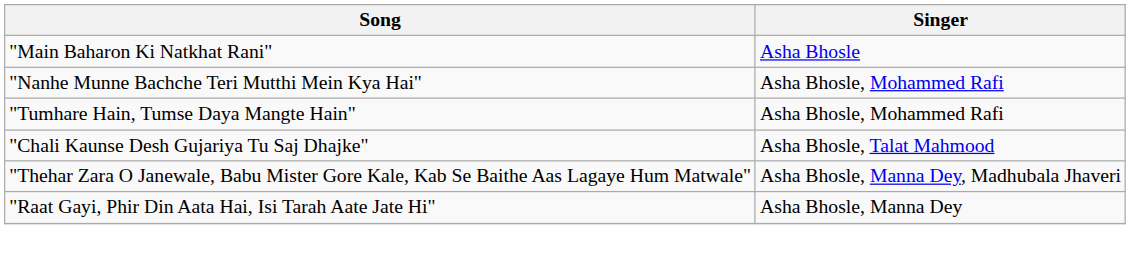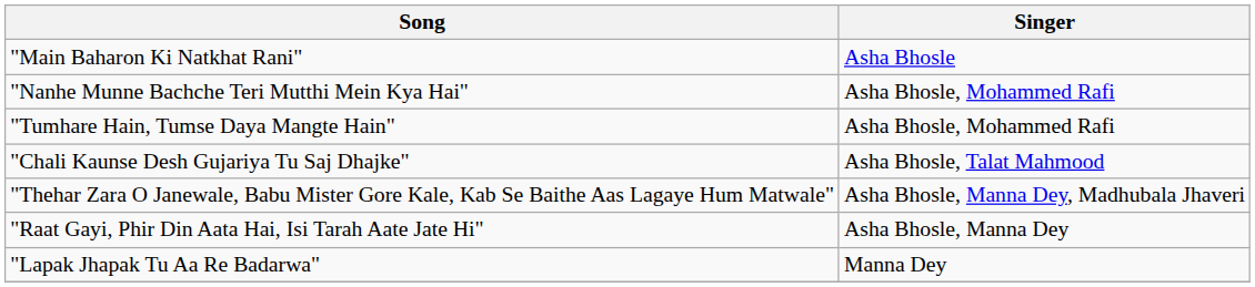+ row: "Lapak Jhapak Tu Aa Re Badarwa" | Manna Dey
